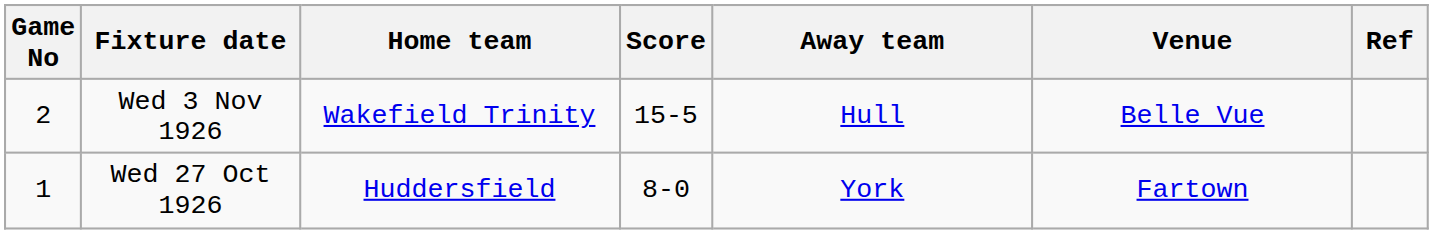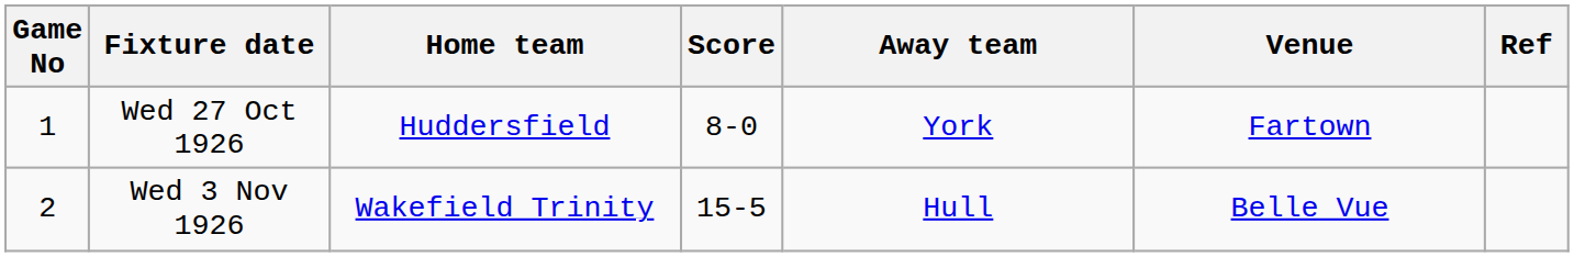rows swapped: Wed 27 Oct 1926 <-> Wed 3 Nov 1926
